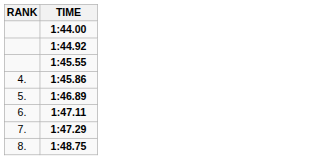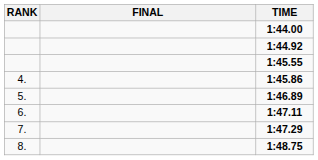+ column: FINAL
